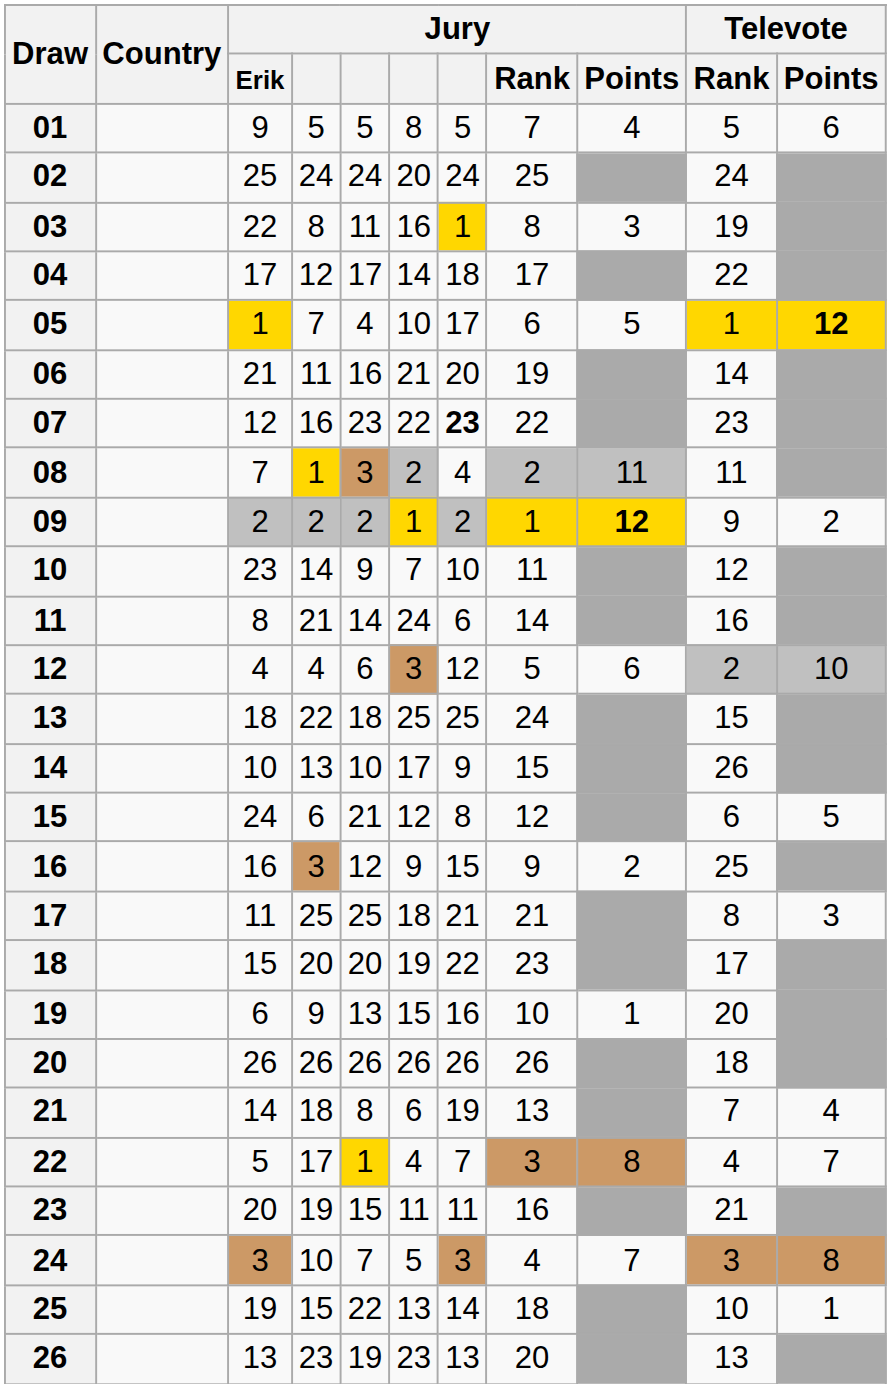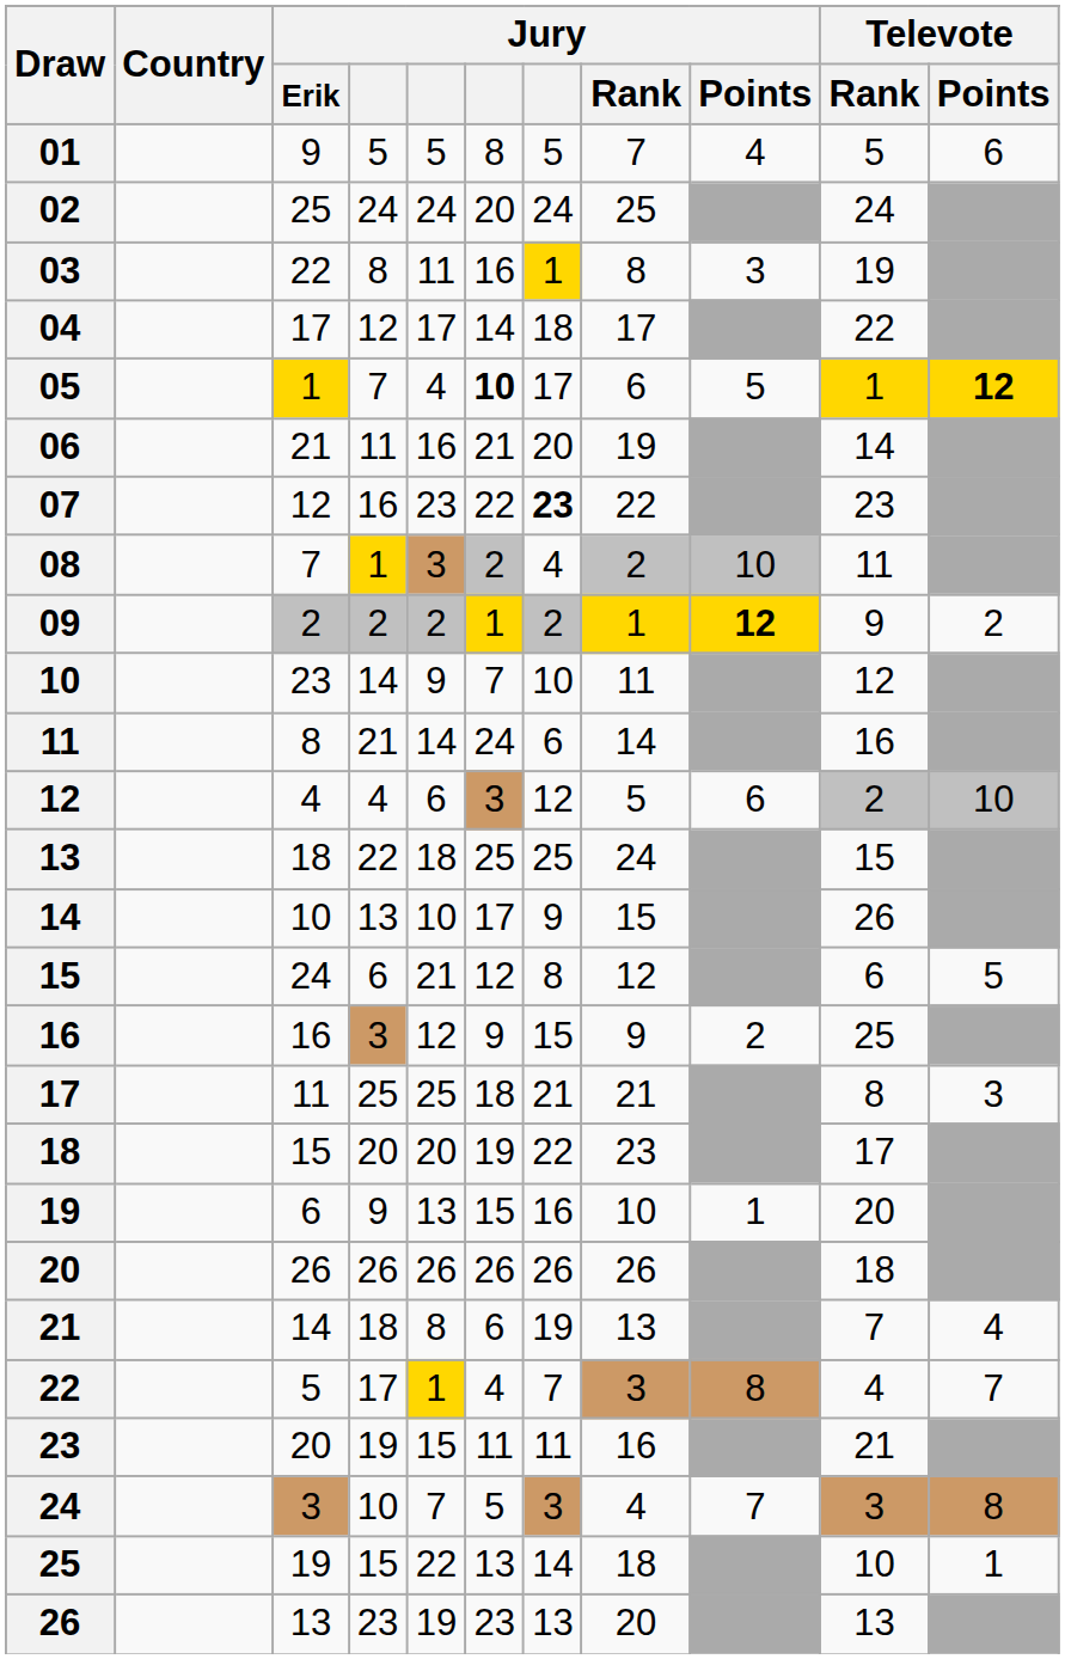05 | column 6: normal -> bold
08 | Jury / Points: 11 -> 10
